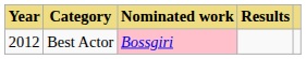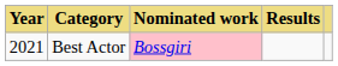Best Actor | Year: 2012 -> 2021
